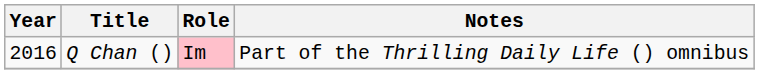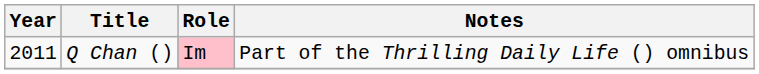Q Chan () | Year: 2016 -> 2011
